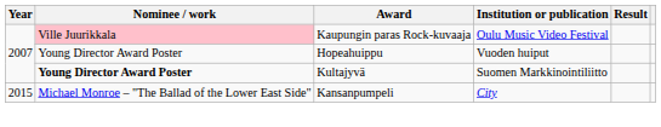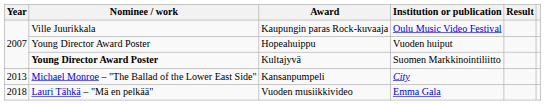Kaupungin paras Rock-kuvaaja | Nominee / work: pink background -> no background
Kansanpumpeli | Year: 2015 -> 2013
+ row: 2018 | Lauri Tähkä – "Mä en pelkää" | Vuoden musiikkivideo | Emma Gala
